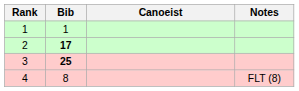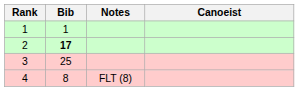columns swapped: Canoeist <-> Notes
3 | Bib: bold -> normal
